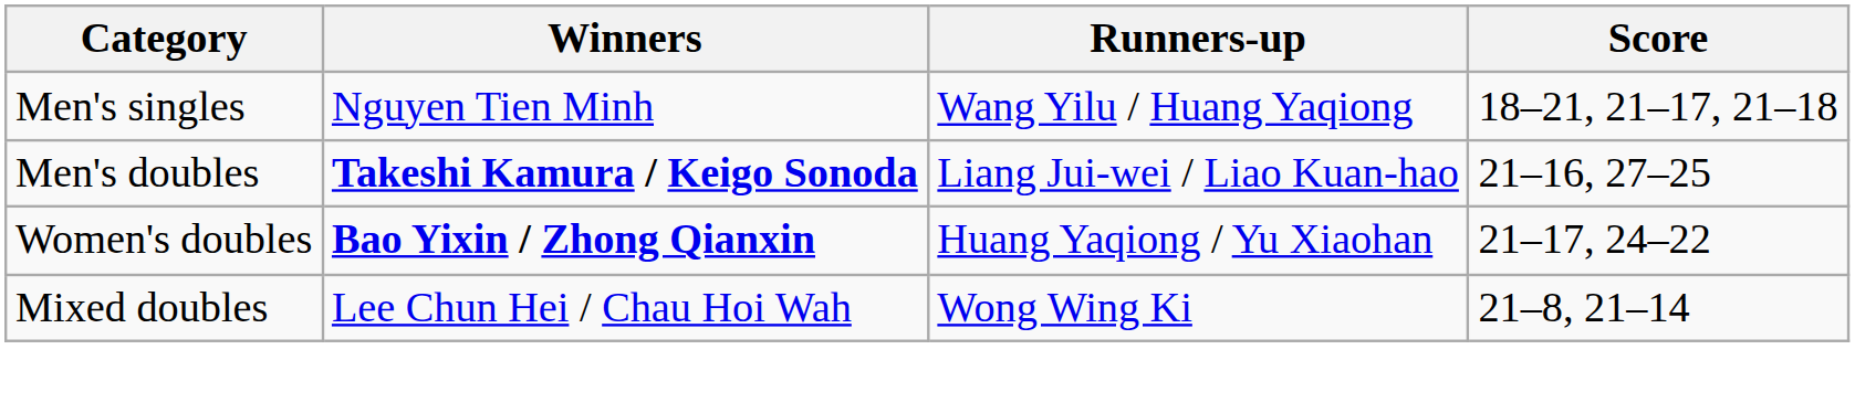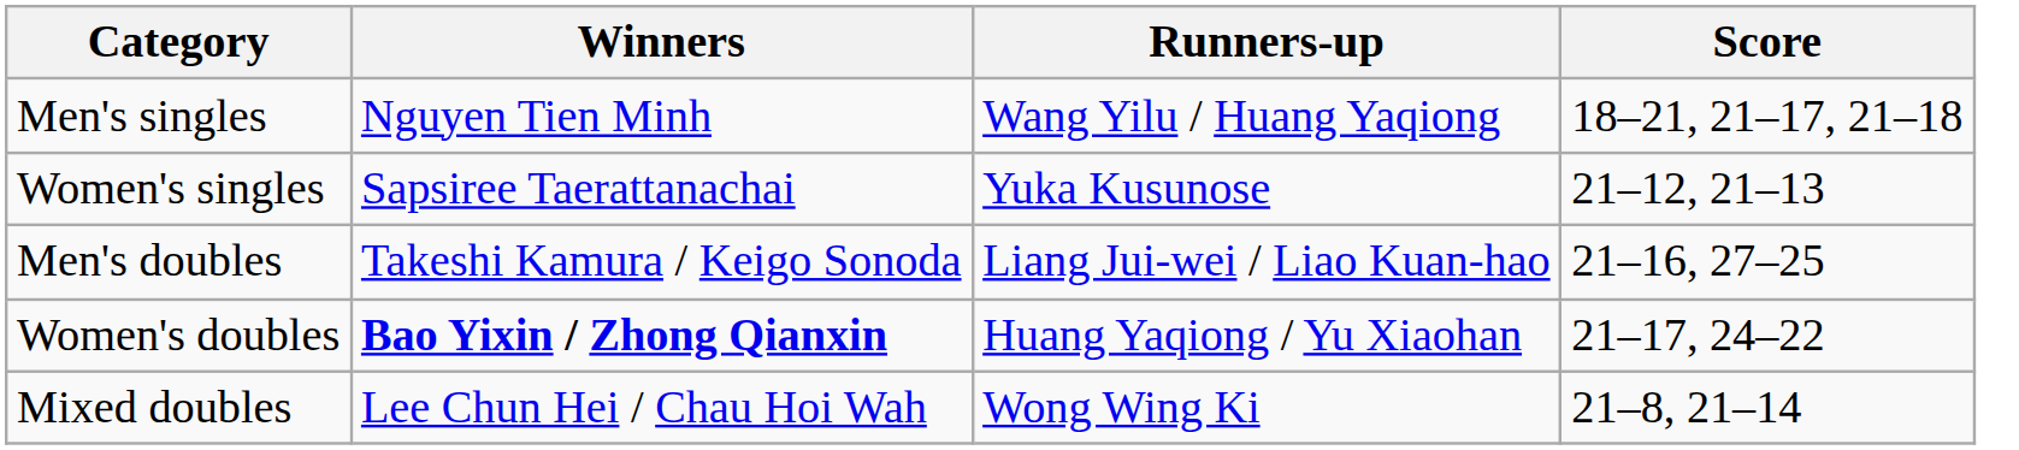+ row: Women's singles | Sapsiree Taerattanachai | Yuka Kusunose | 21–12, 21–13
Men's doubles | Winners: bold -> normal
